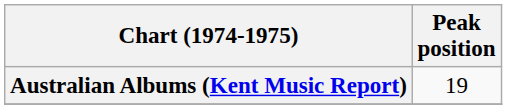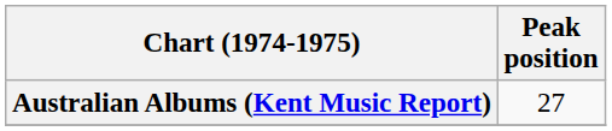Australian Albums (Kent Music Report) | Peak position: 19 -> 27
